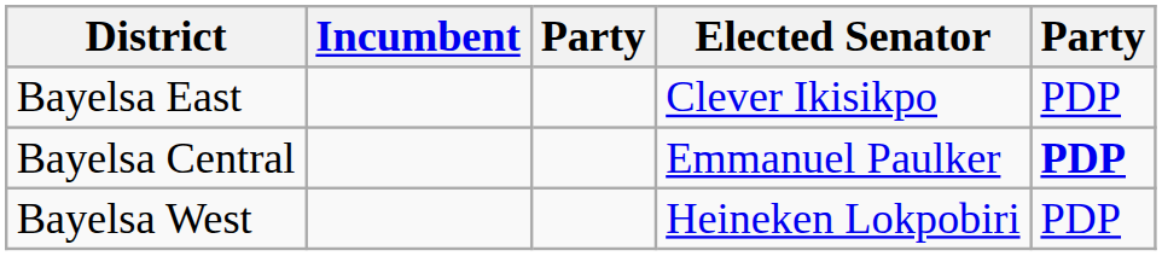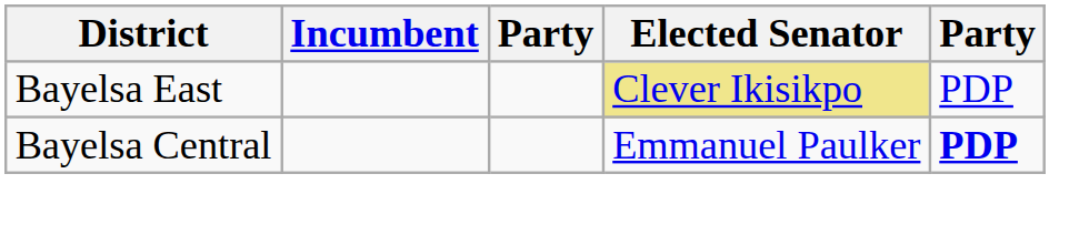Bayelsa East | Elected Senator: no background -> khaki background
- row: Bayelsa West | Heineken Lokpobiri | PDP
